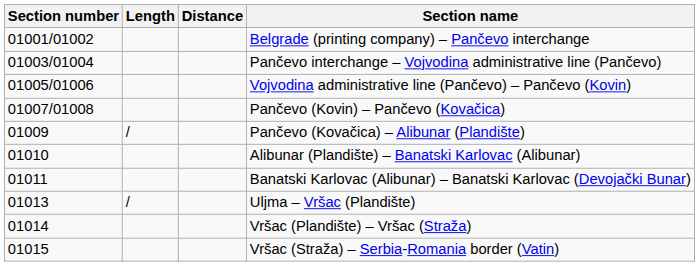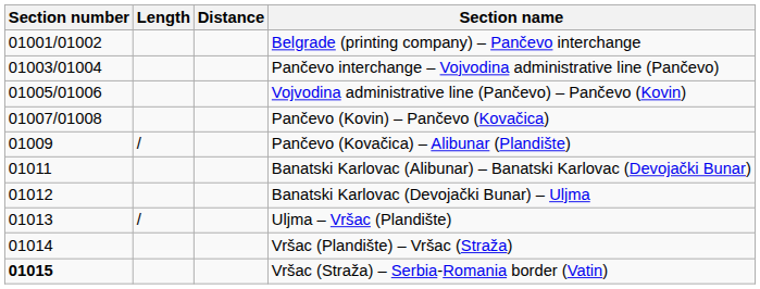- row: 01010 | Alibunar (Plandište) – Banatski Karlovac (Alibunar)
+ row: 01012 | Banatski Karlovac (Devojački Bunar) – Uljma
Vršac (Straža) – Serbia-Romania border (Vatin) | Section number: normal -> bold
